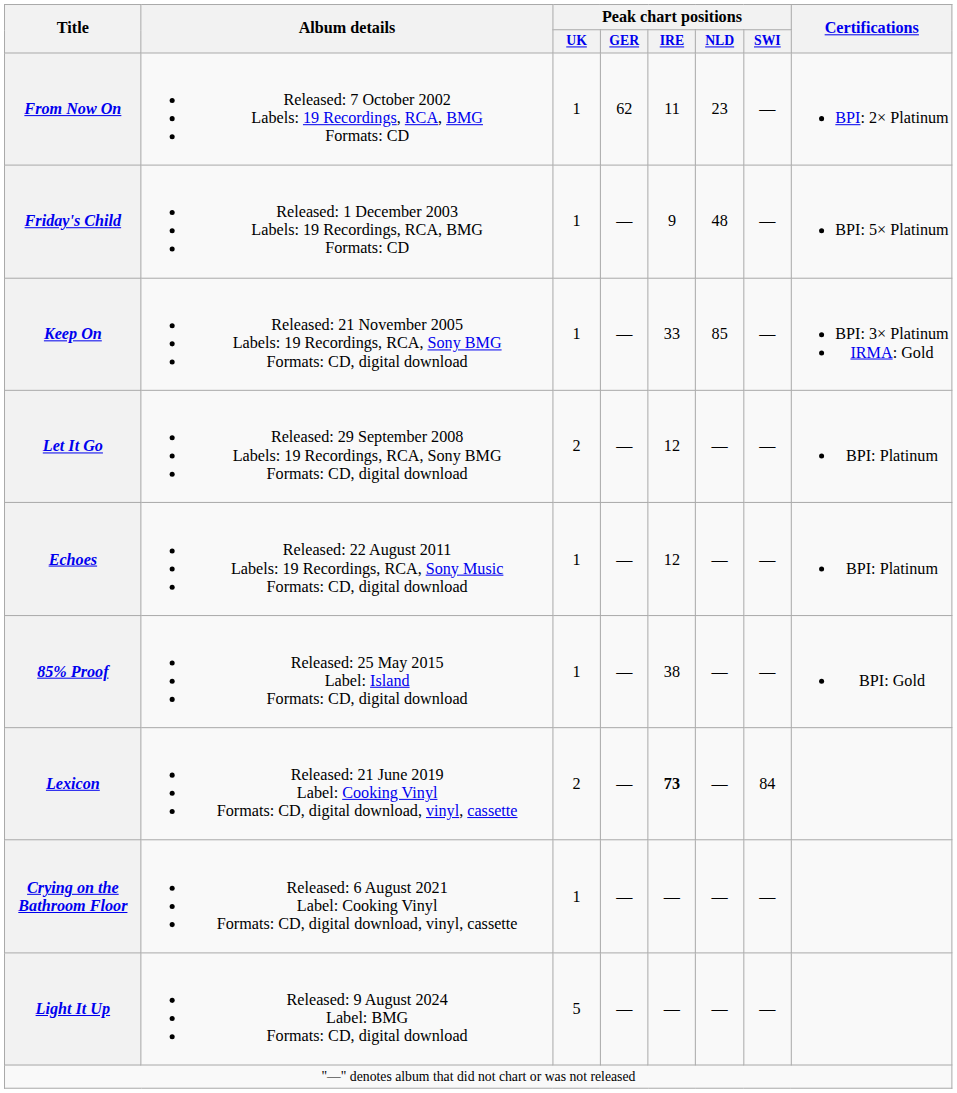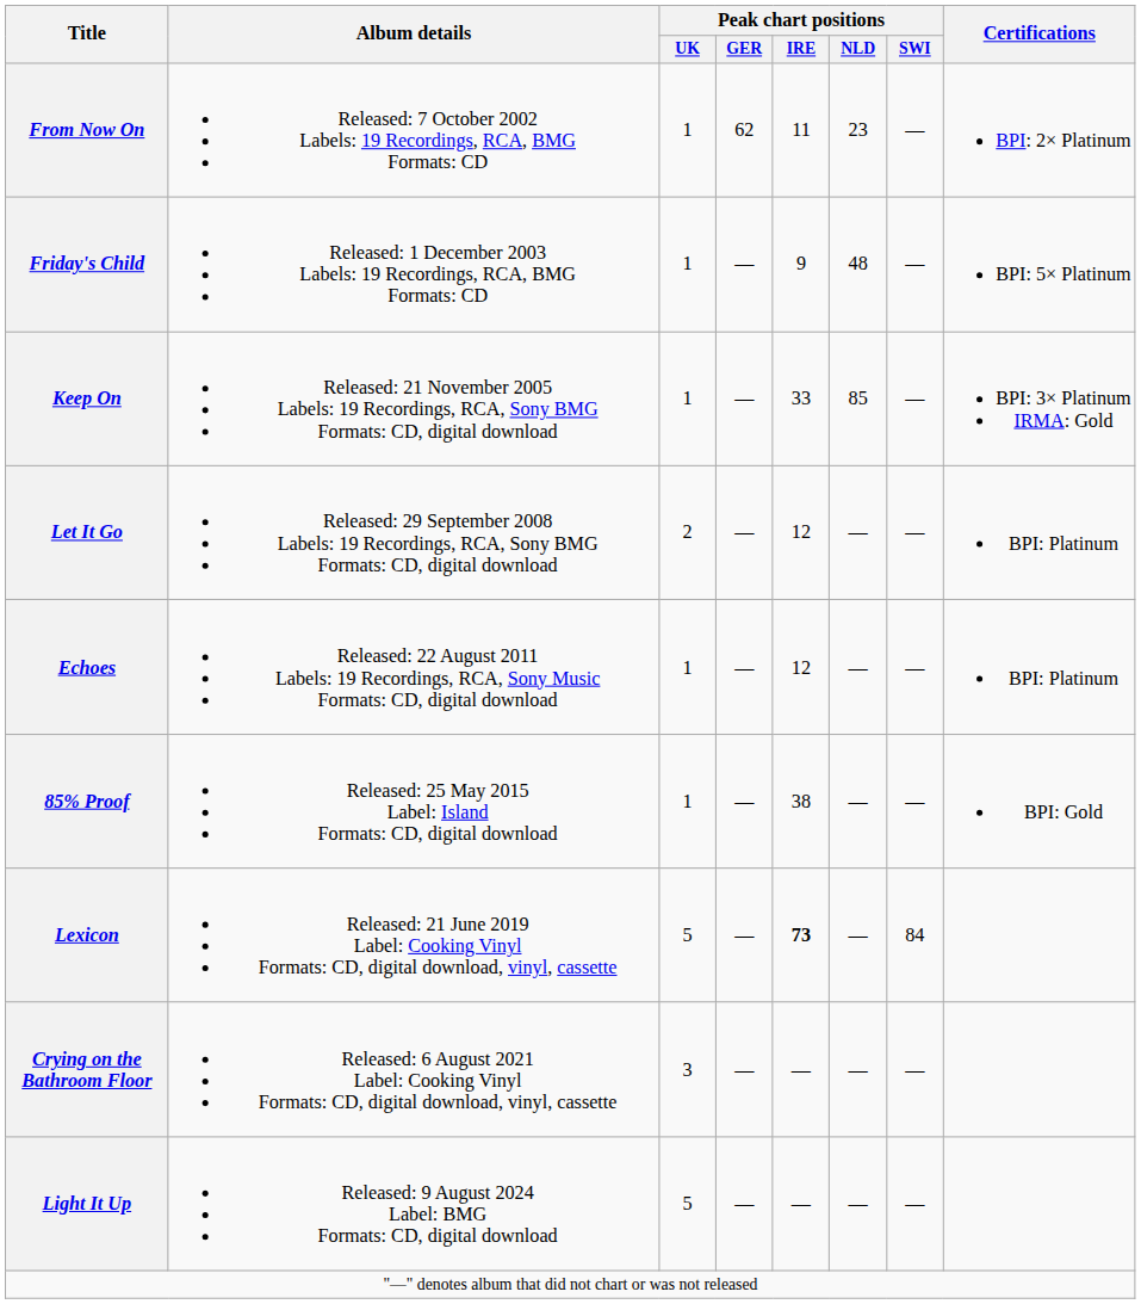Lexicon | Peak chart positions / UK: 2 -> 5
Crying on the Bathroom Floor | Peak chart positions / UK: 1 -> 3
